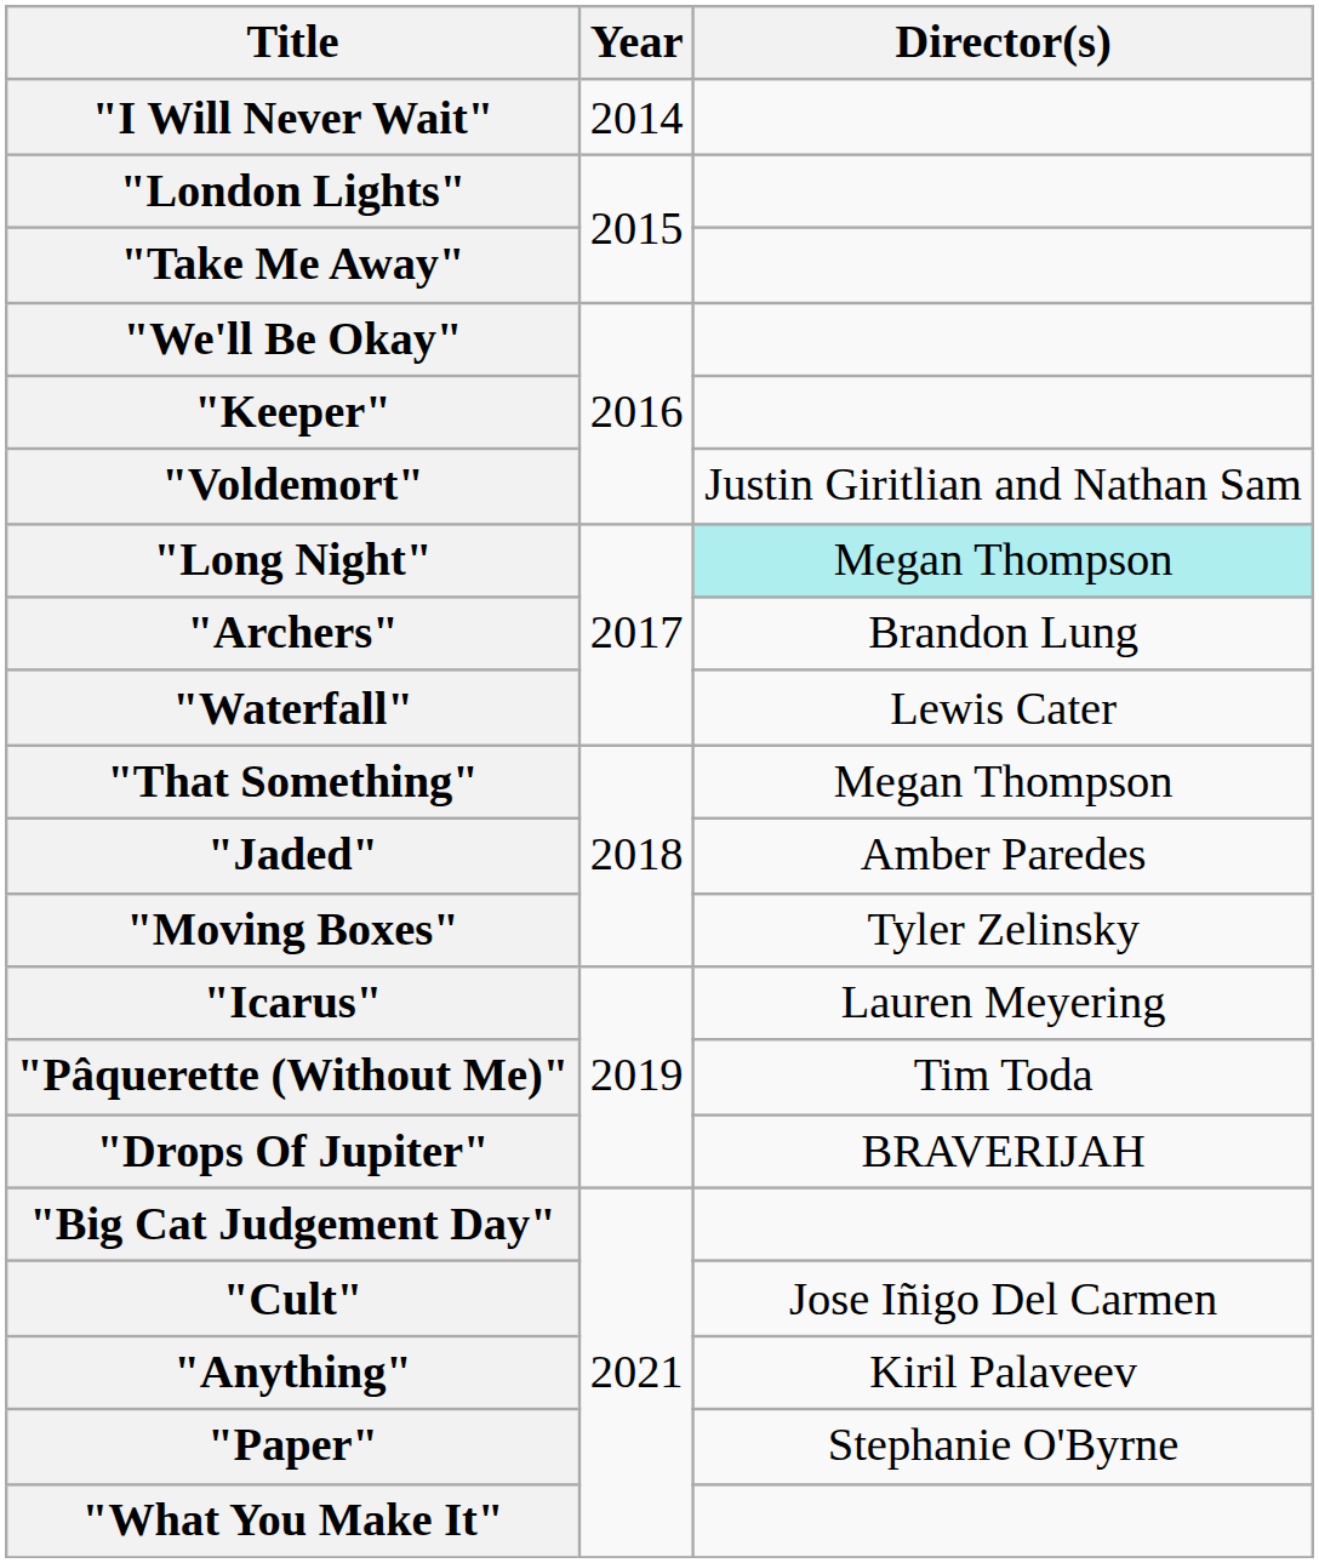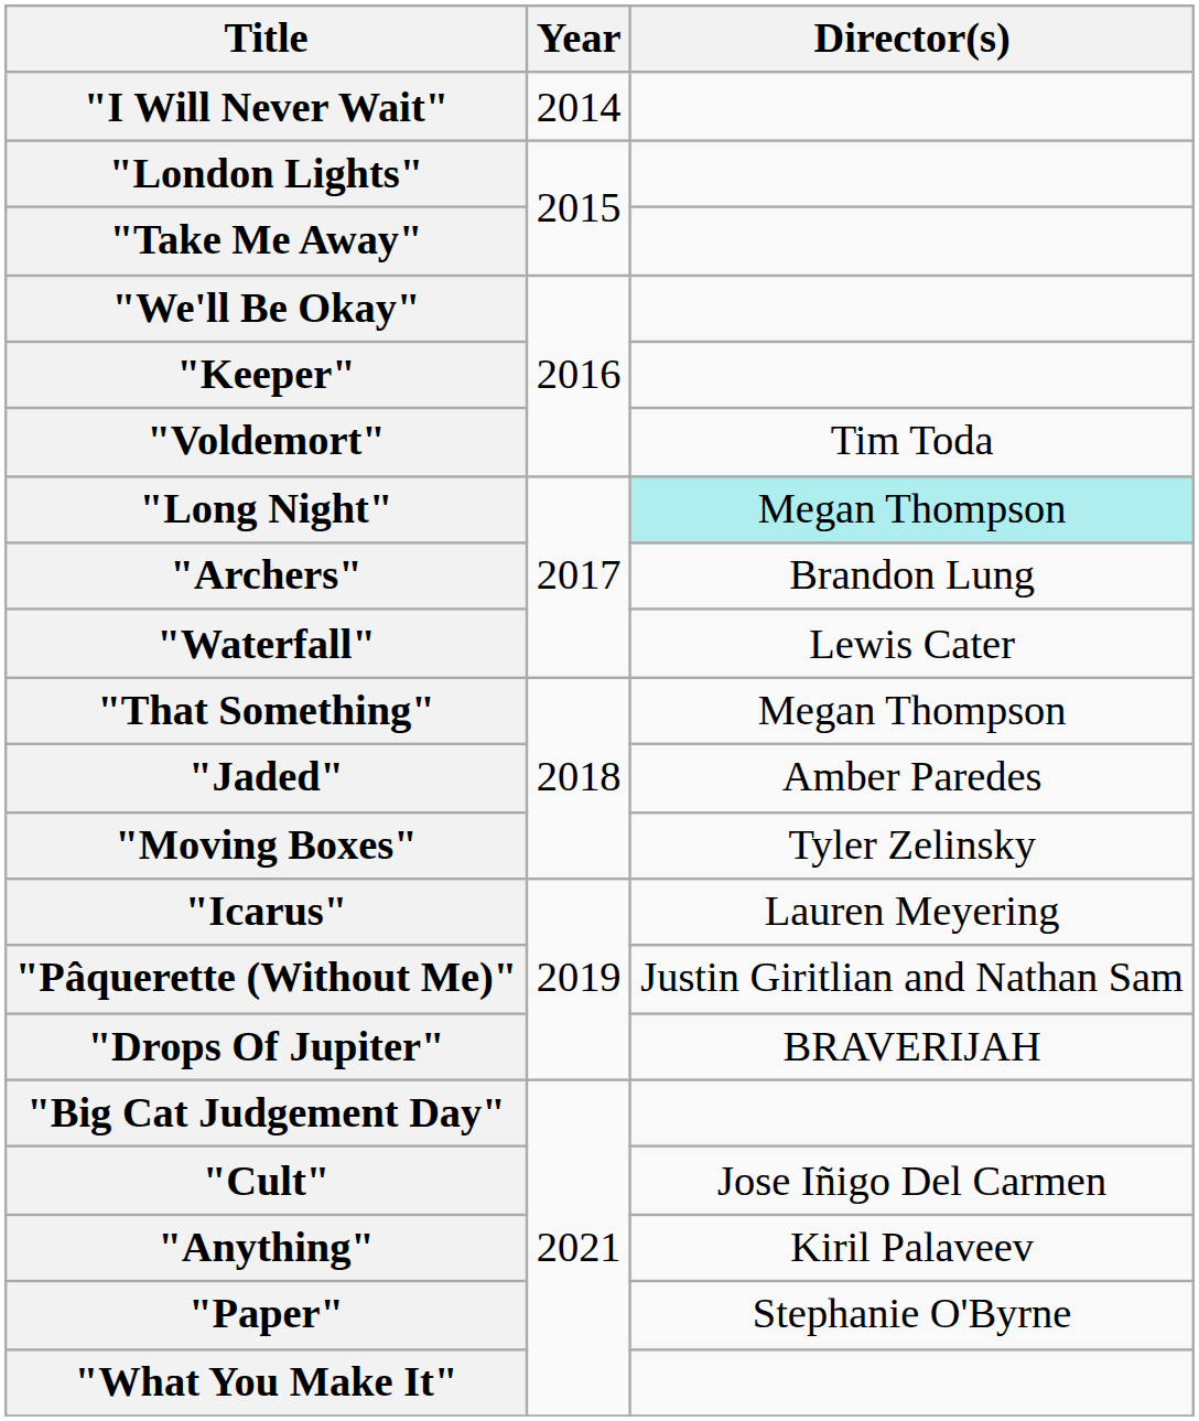"Voldemort" | Director(s): Justin Giritlian and Nathan Sam -> Tim Toda
"Pâquerette (Without Me)" | Director(s): Tim Toda -> Justin Giritlian and Nathan Sam
